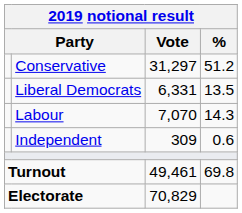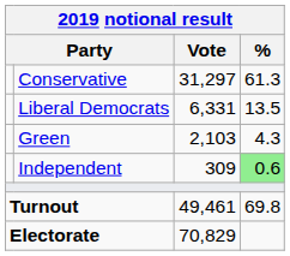Conservative | %: 51.2 -> 61.3
- row: Labour | 7,070 | 14.3
+ row: Green | 2,103 | 4.3
Independent | %: no background -> lightgreen background
